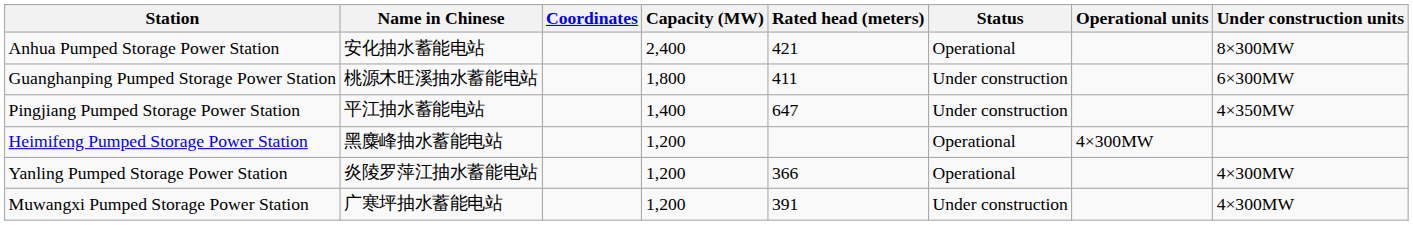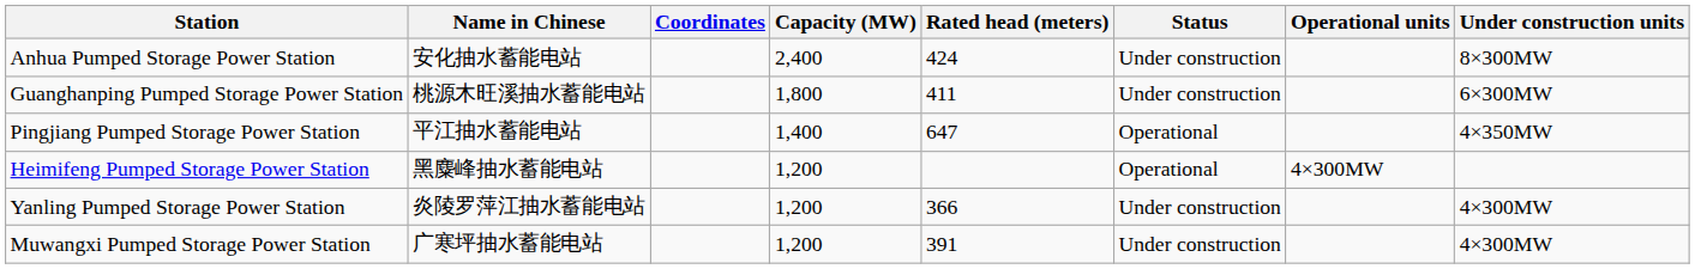Anhua Pumped Storage Power Station | Rated head (meters): 421 -> 424
Anhua Pumped Storage Power Station | Status: Operational -> Under construction
Pingjiang Pumped Storage Power Station | Status: Under construction -> Operational
Yanling Pumped Storage Power Station | Status: Operational -> Under construction
